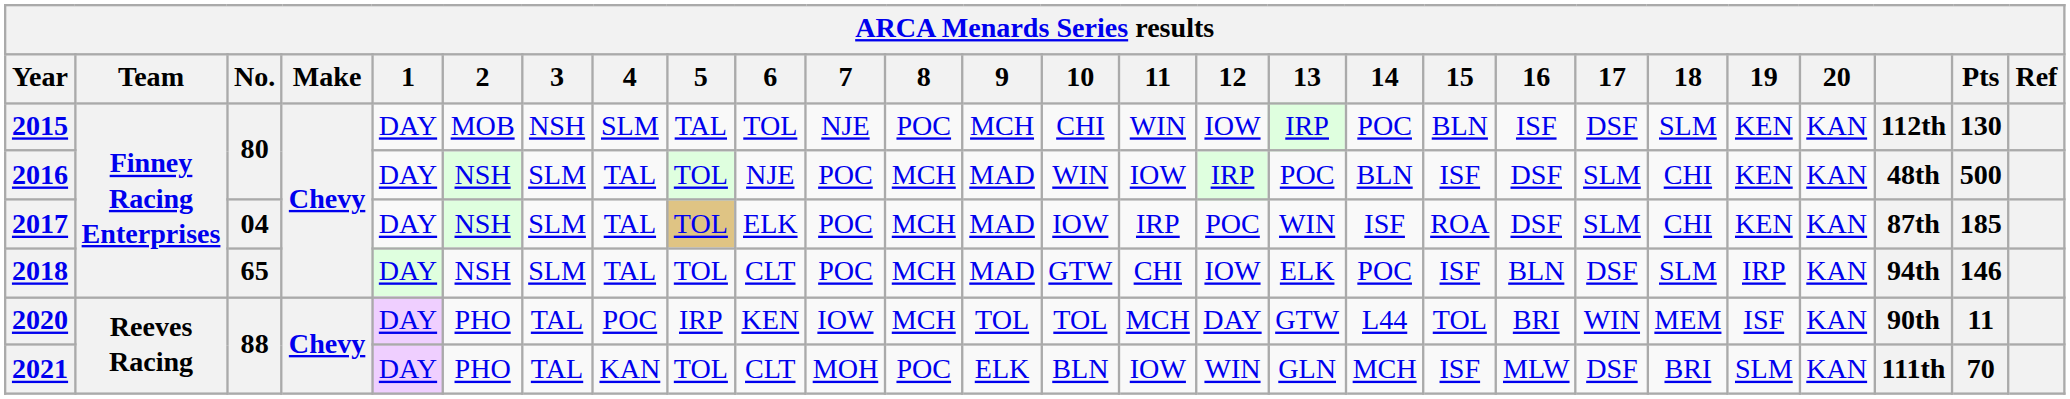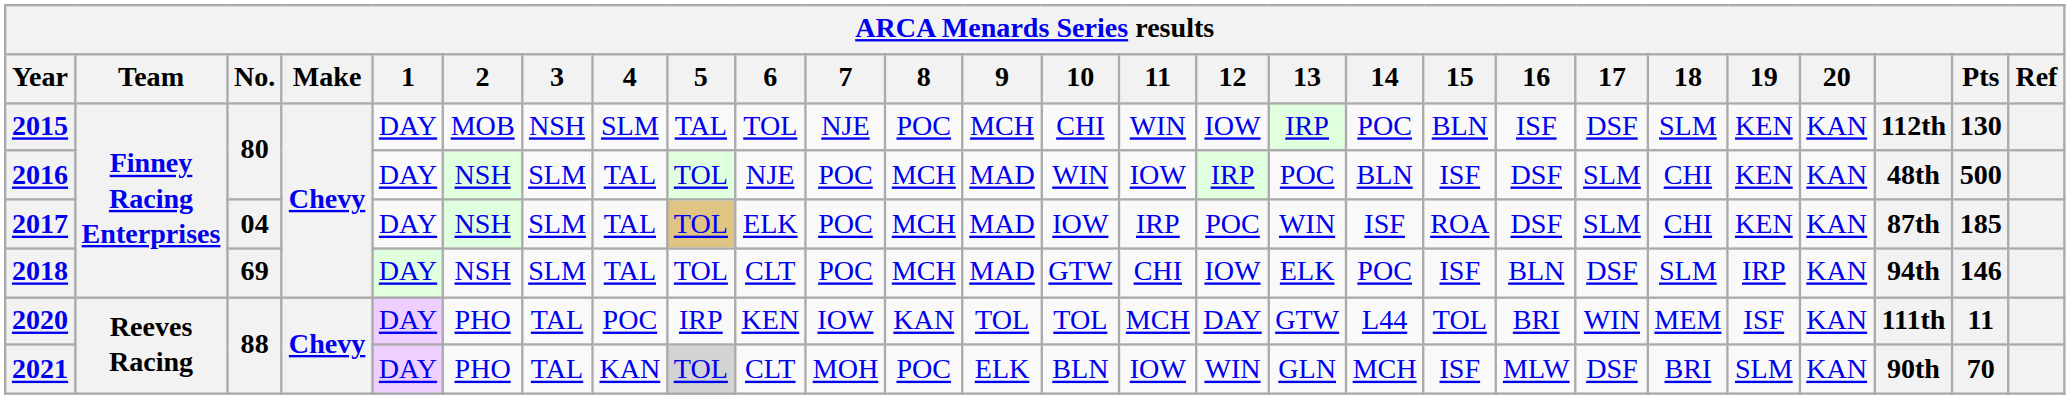2018 | No.: 65 -> 69
2020 | 8: MCH -> KAN
2020 | column 25: 90th -> 111th
2021 | 5: no background -> lightgrey background
2021 | column 25: 111th -> 90th
